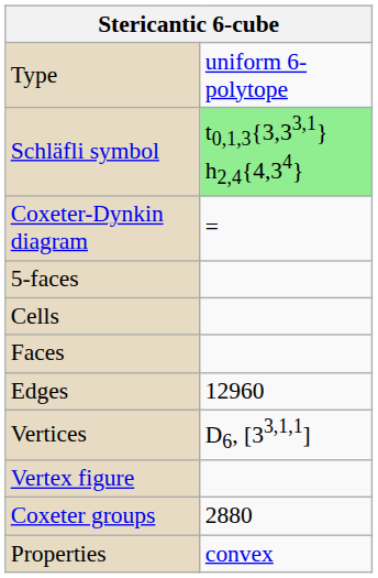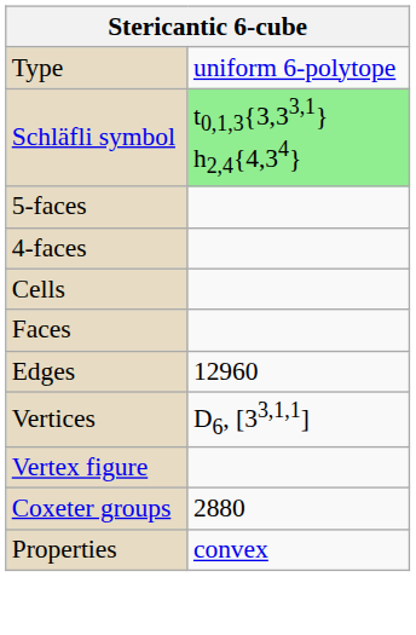- row: Coxeter-Dynkin diagram | =
+ row: 4-faces
